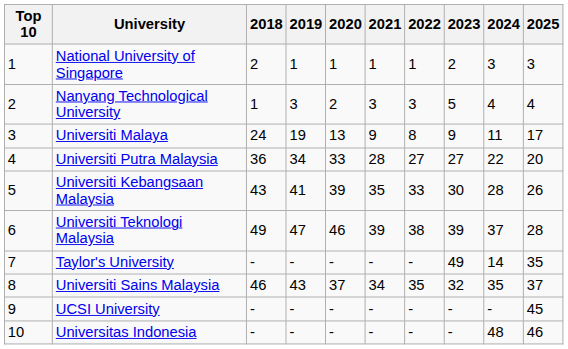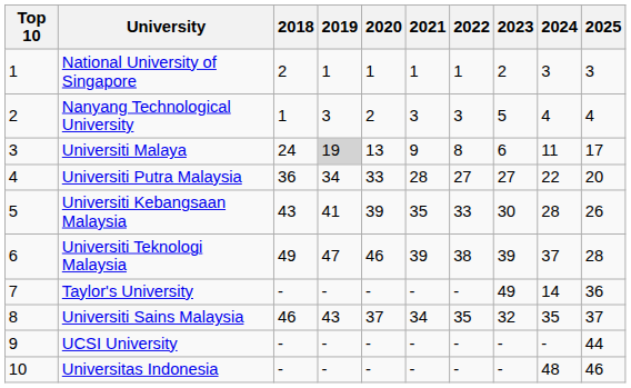Universiti Malaya | 2019: no background -> lightgrey background
Universiti Malaya | 2023: 9 -> 6
Taylor's University | 2025: 35 -> 36
UCSI University | 2025: 45 -> 44
